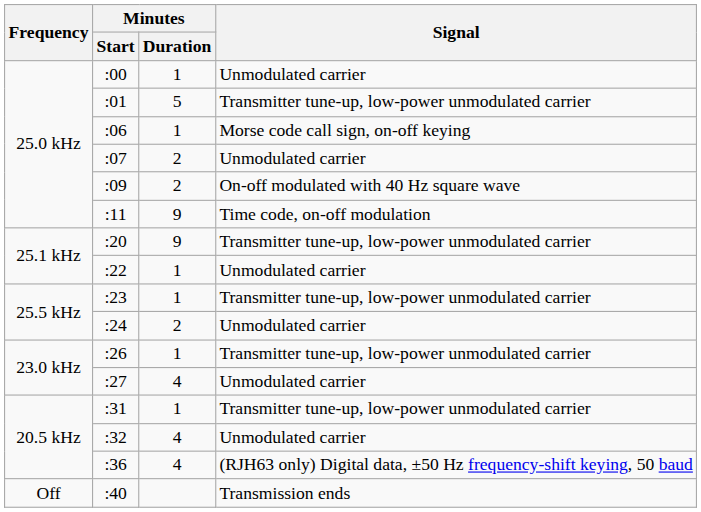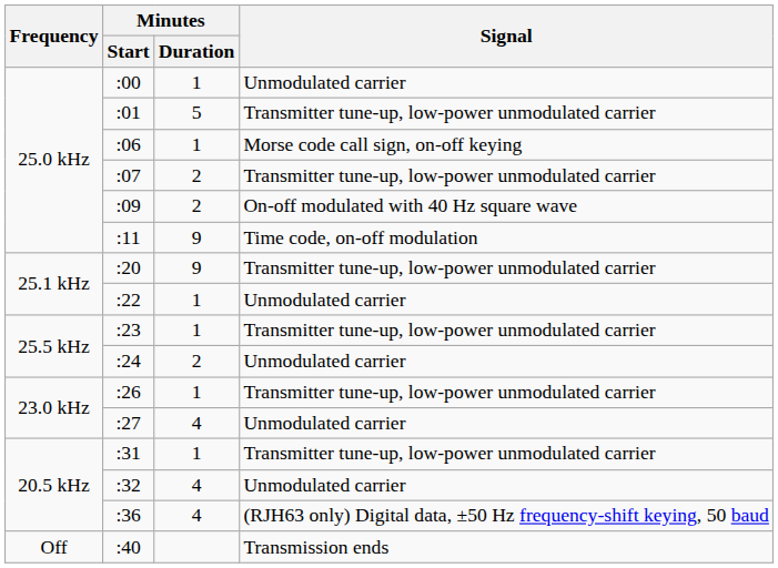:07 | Signal: Unmodulated carrier -> Transmitter tune-up, low-power unmodulated carrier
